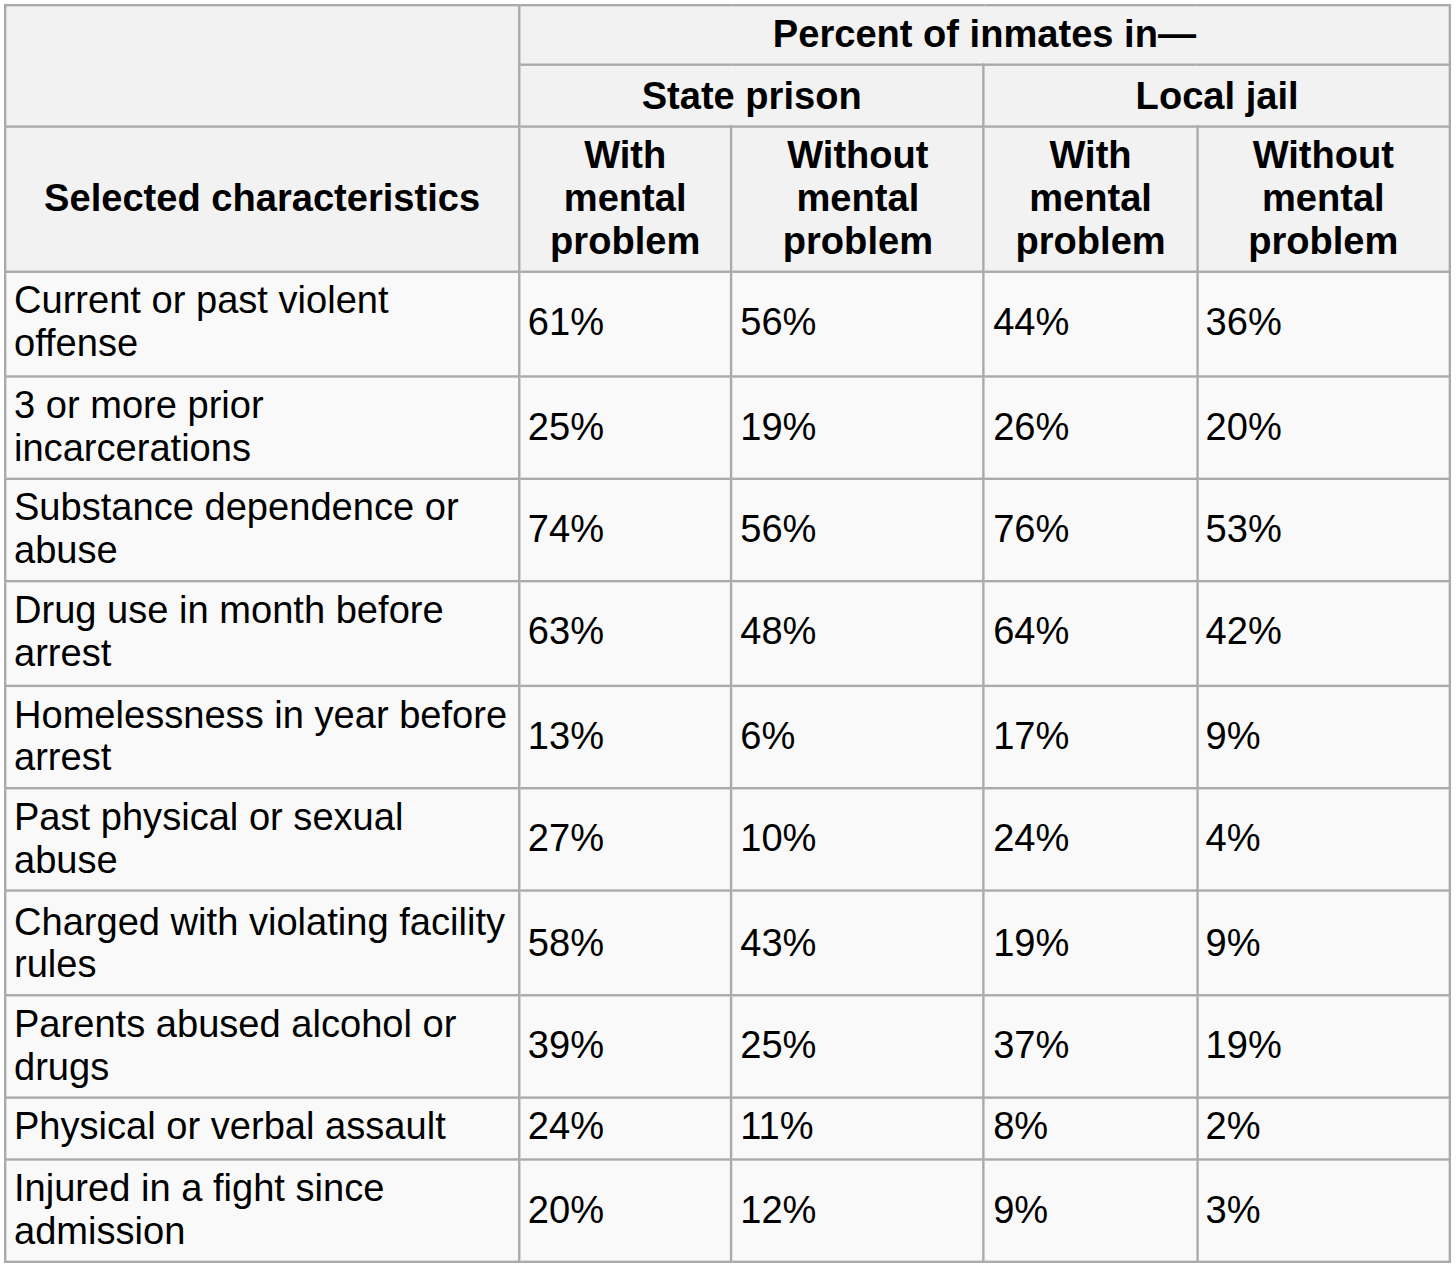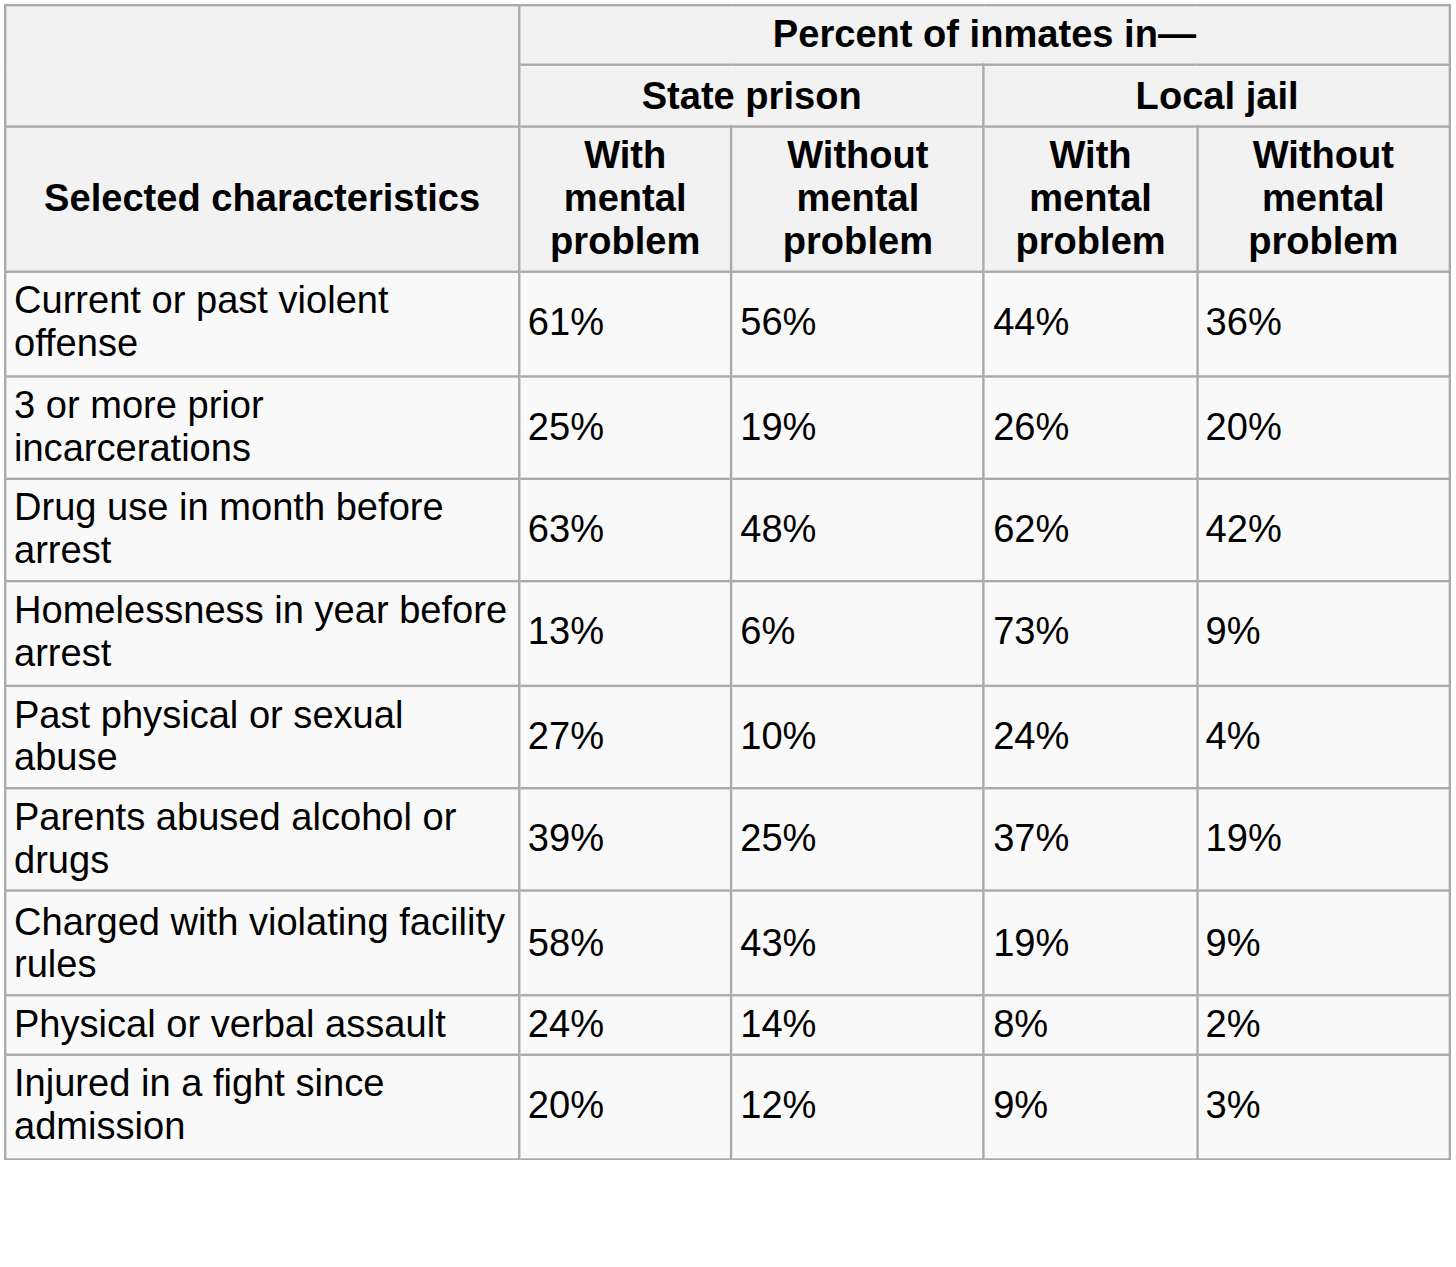- row: Substance dependence or abuse | 74% | 56% | 76% | 53%
Drug use in month before arrest | Percent of inmates in— / Local jail / With mental problem: 64% -> 62%
Homelessness in year before arrest | Percent of inmates in— / Local jail / With mental problem: 17% -> 73%
rows swapped: Parents abused alcohol or drugs <-> Charged with violating facility rules
Physical or verbal assault | column 3: 11% -> 14%
